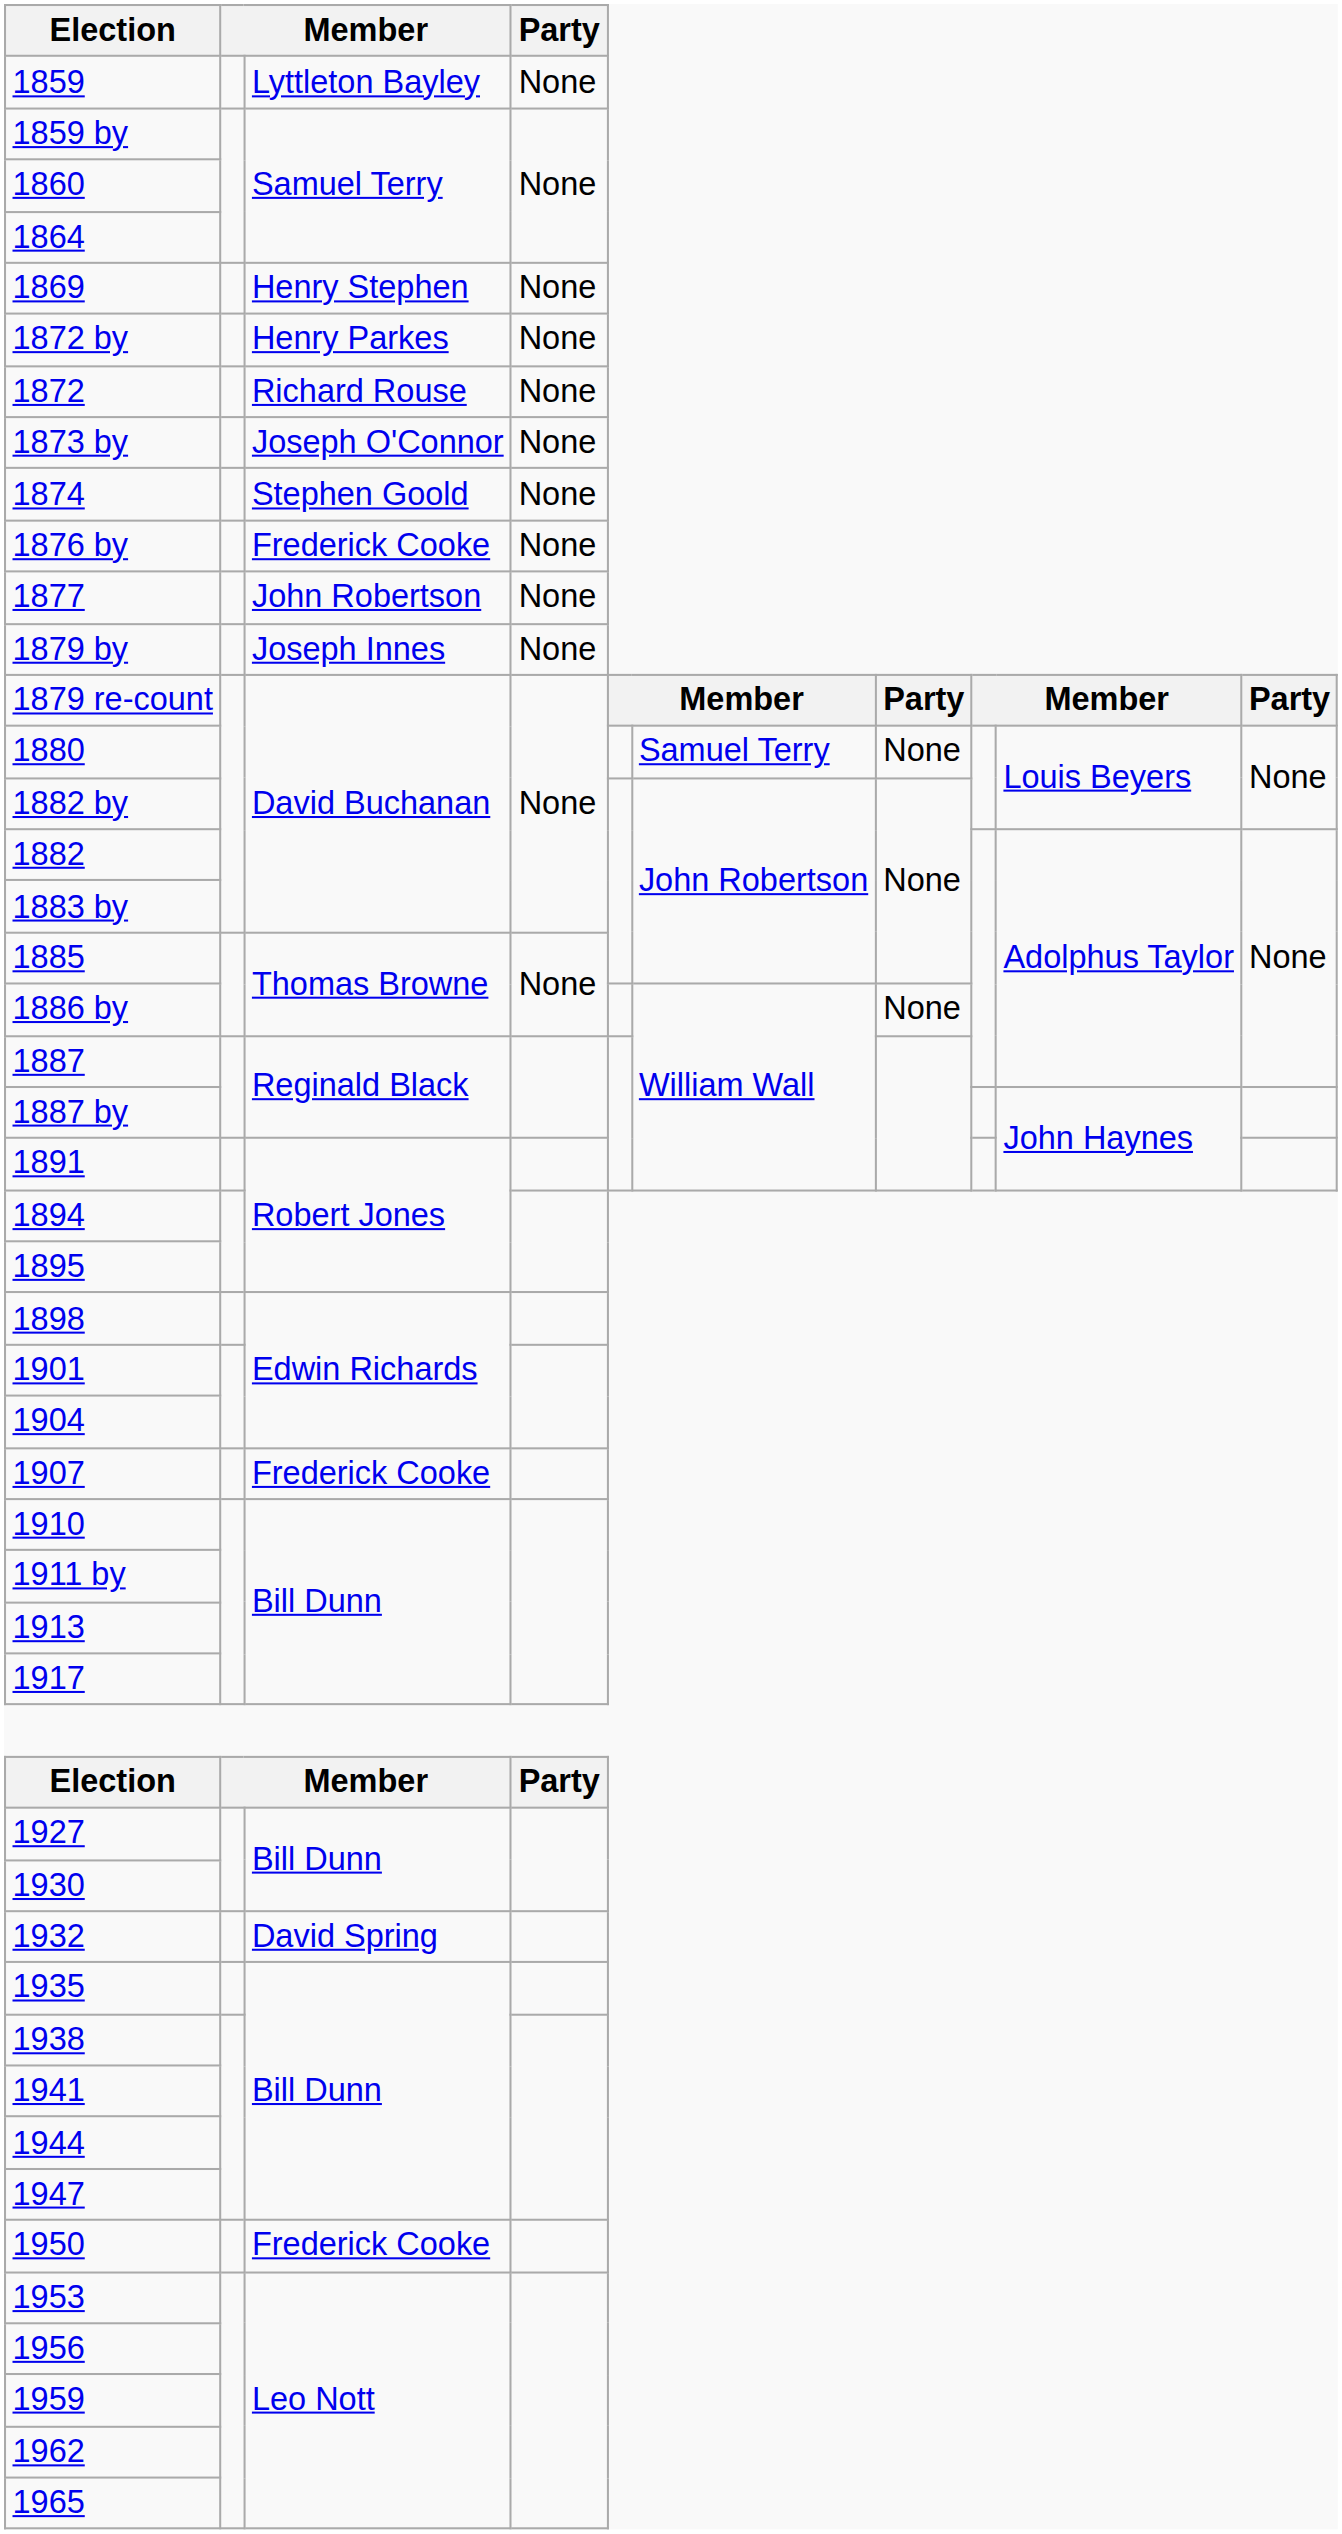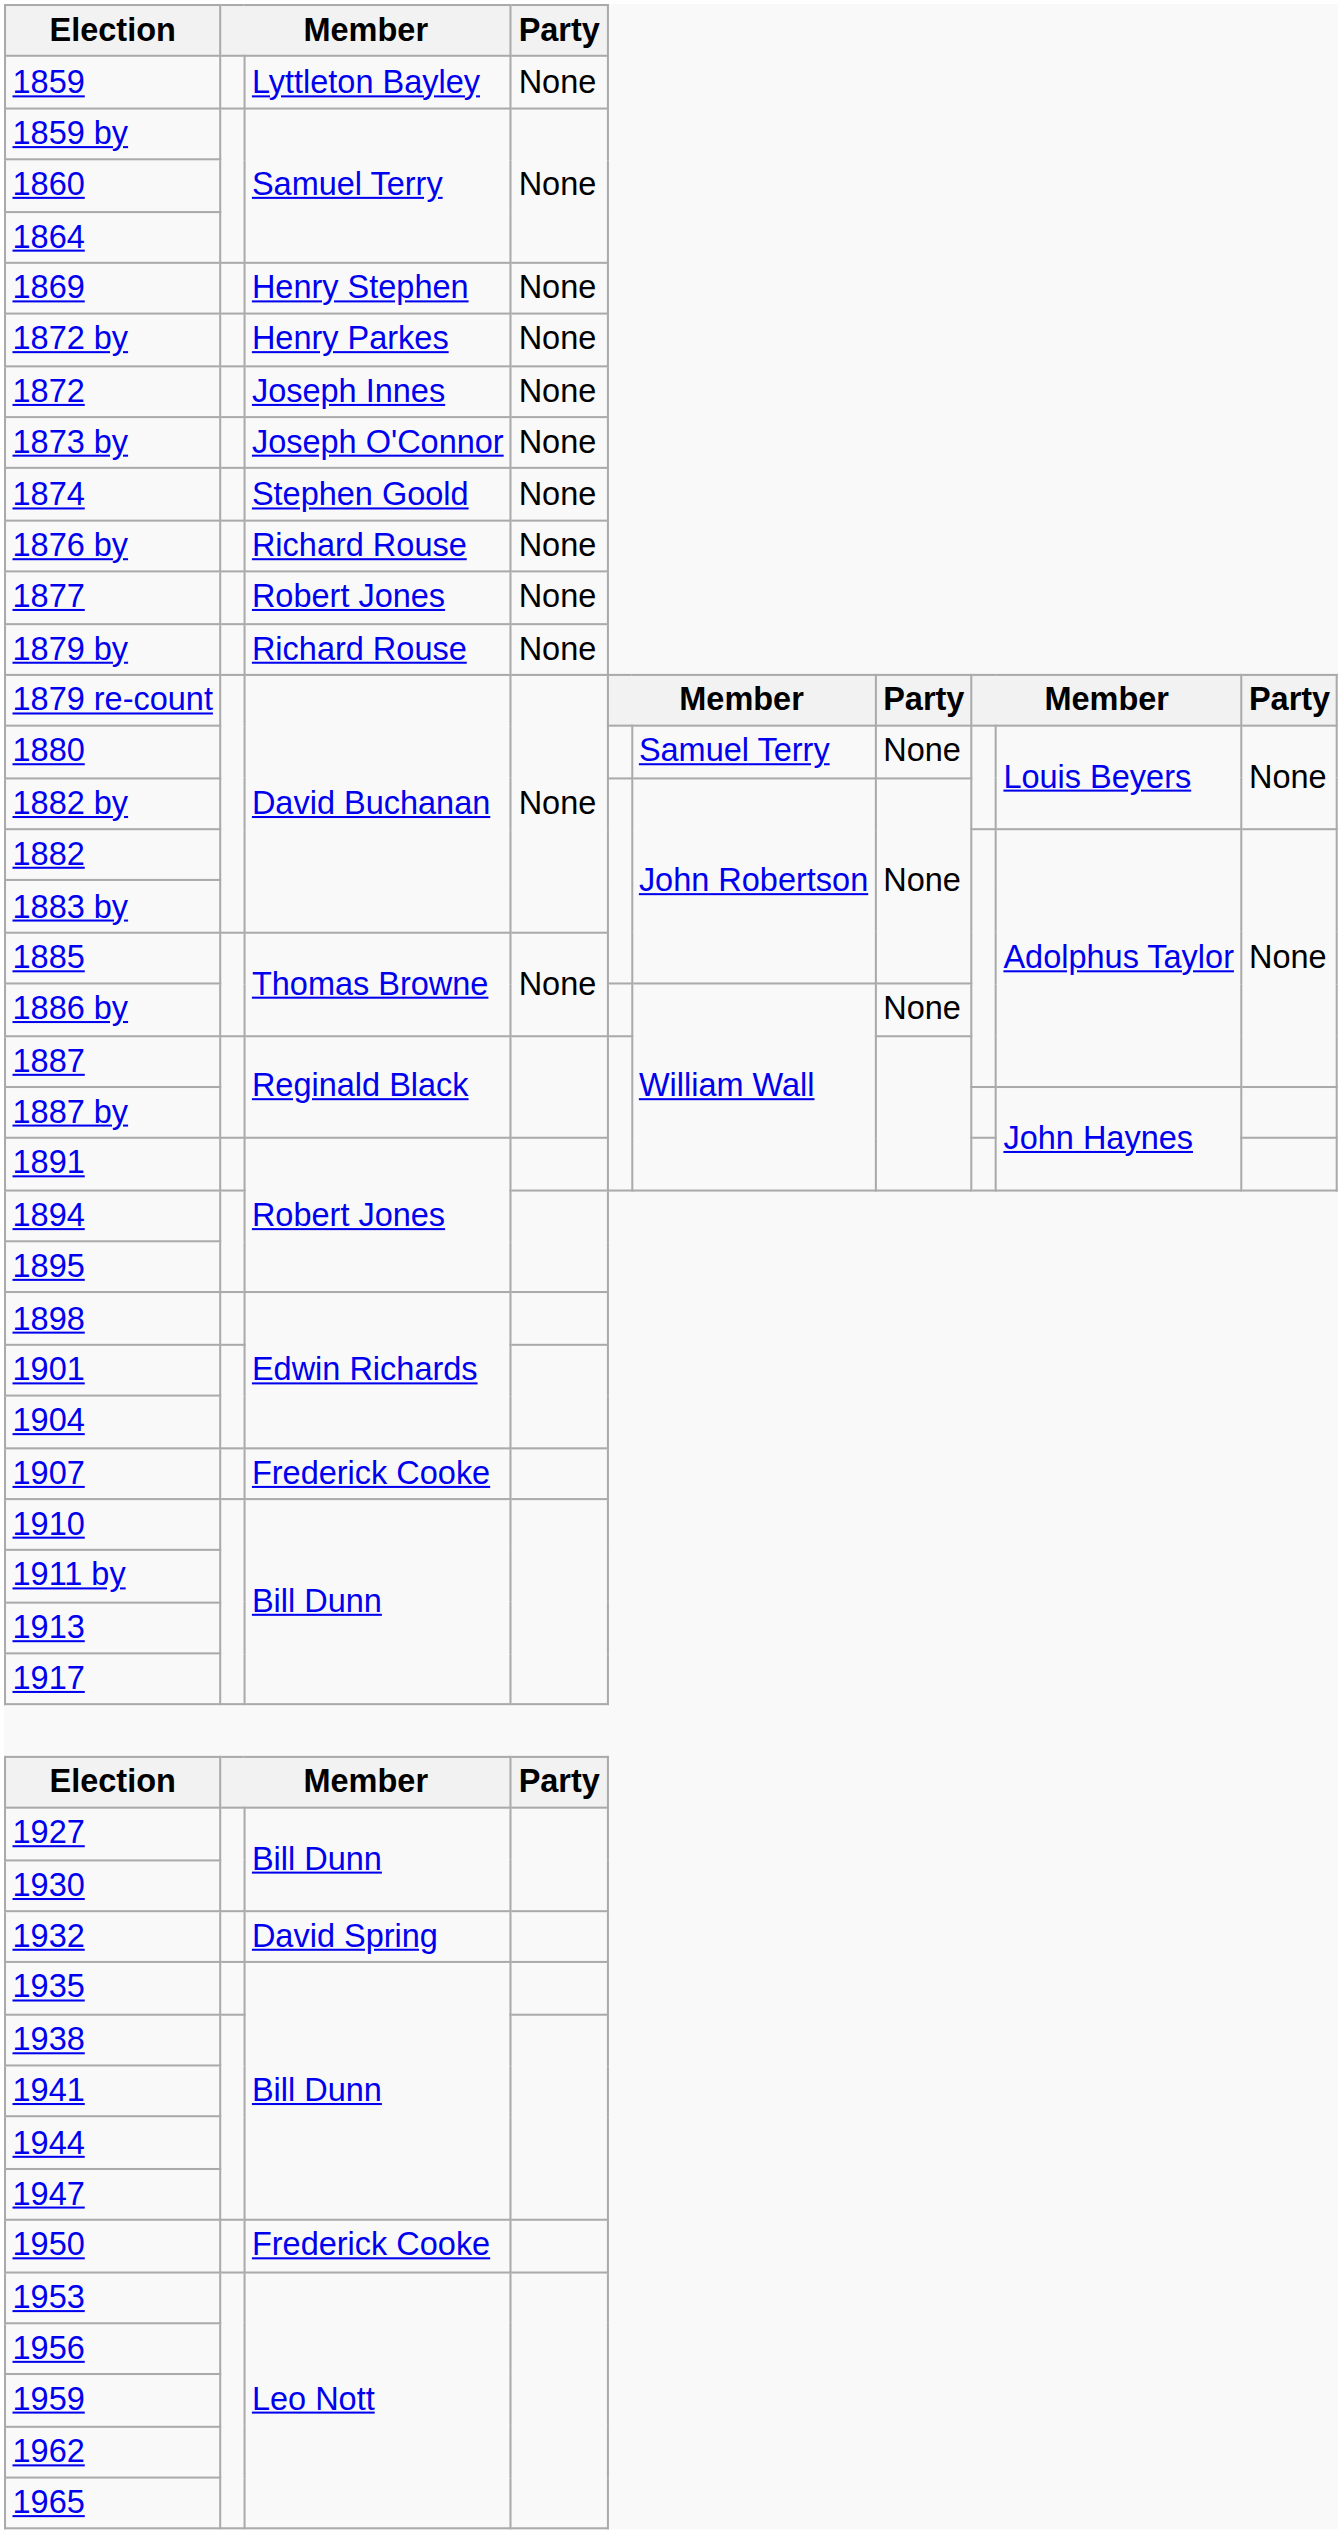1872 | column 3: Richard Rouse -> Joseph Innes
1876 by | column 3: Frederick Cooke -> Richard Rouse
1877 | column 3: John Robertson -> Robert Jones
1879 by | column 3: Joseph Innes -> Richard Rouse
